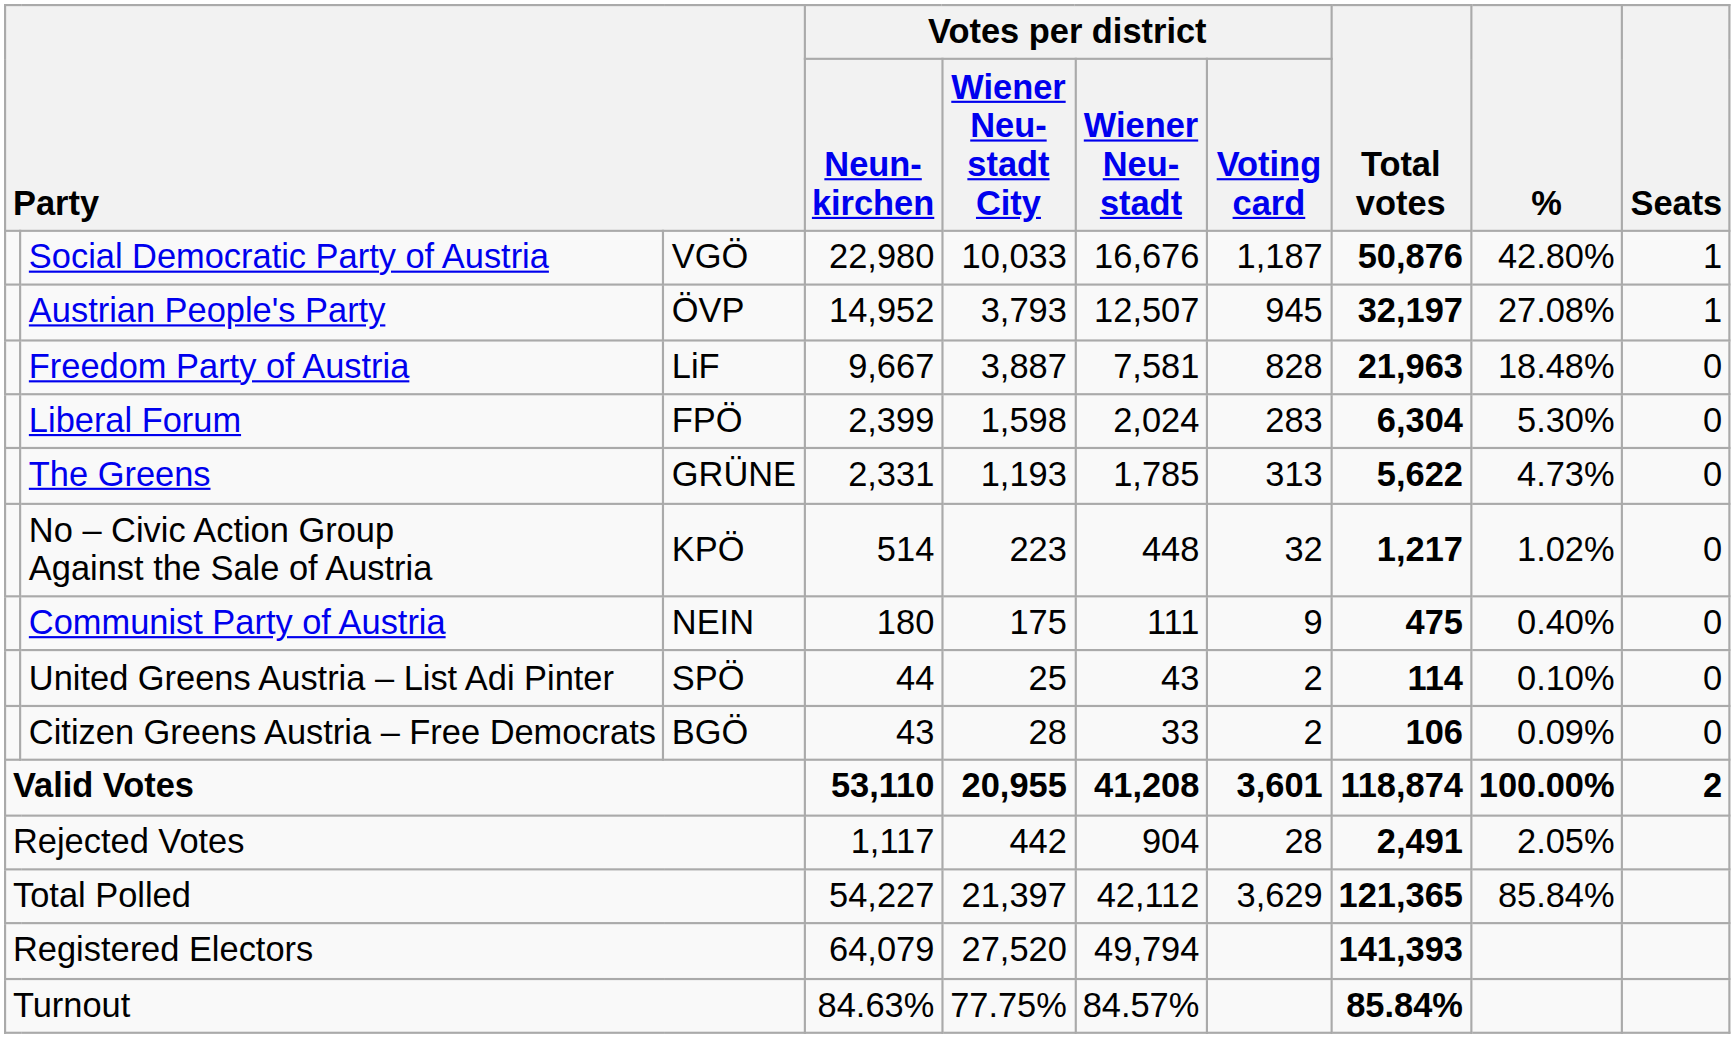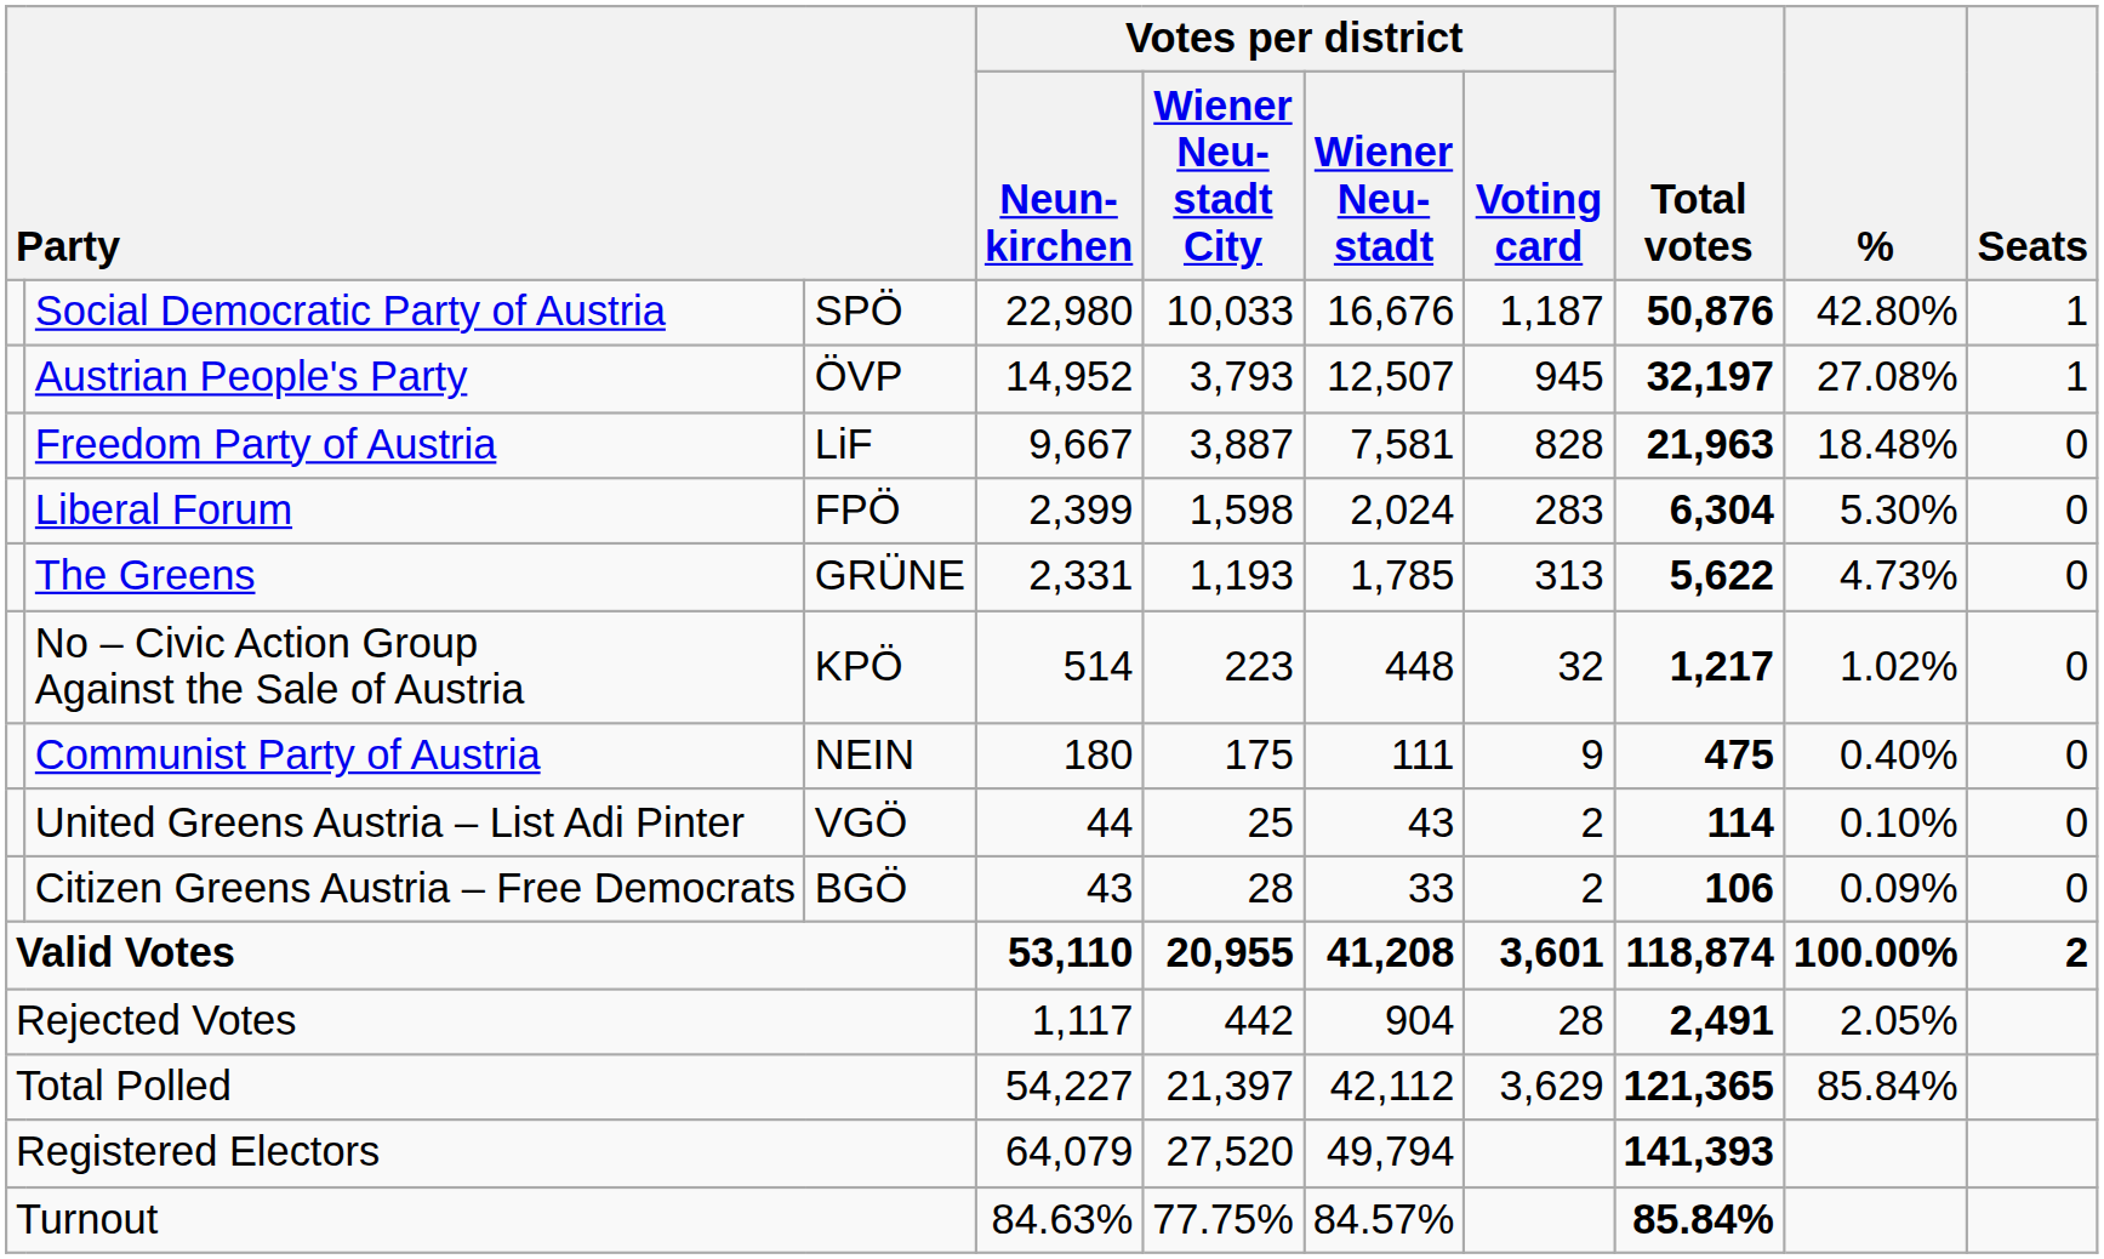Social Democratic Party of Austria | column 3: VGÖ -> SPÖ
United Greens Austria – List Adi Pinter | column 3: SPÖ -> VGÖ
